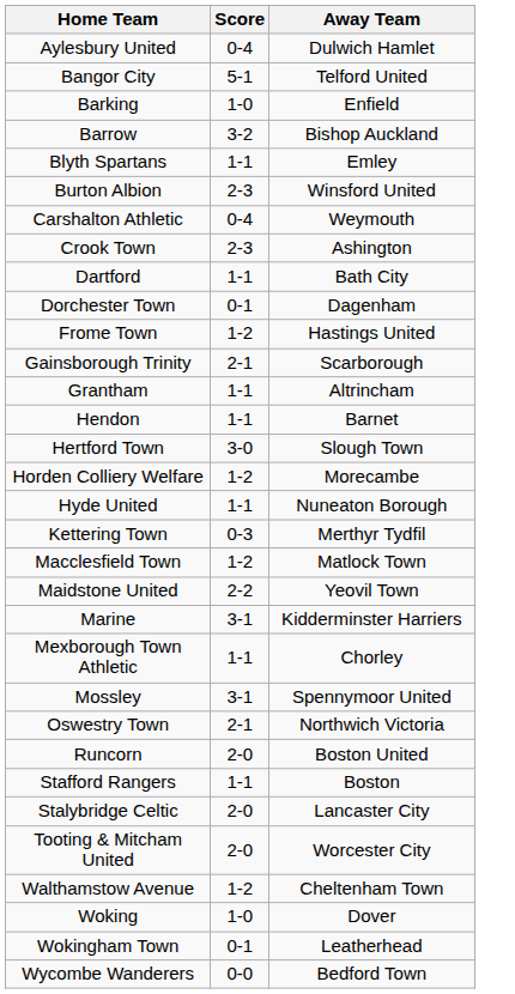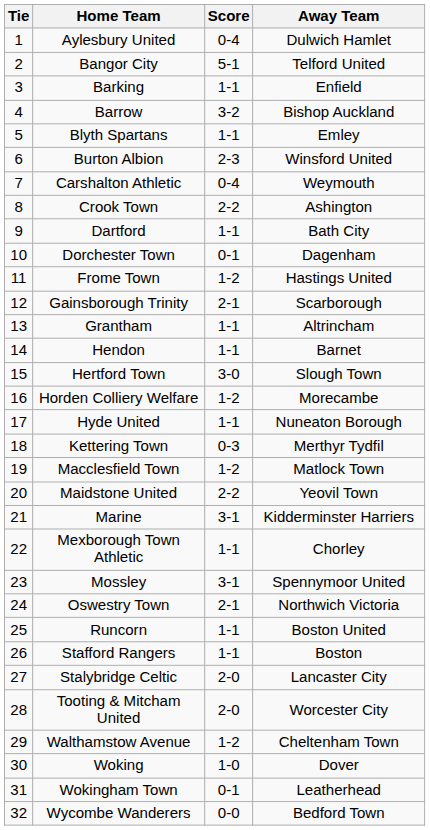+ column: Tie | 1 | 2 | 3 | 4 | 5 | 6 | 7 | 8 | 9 | 10 | 11 | 12 | 13 | 14 | 15 | 16 | 17 | 18 | 19 | 20 | 21 | 22 | 23 | 24 | 25 | 26 | 27 | 28 | 29 | 30 | 31 | 32
Barking | Score: 1-0 -> 1-1
Crook Town | Score: 2-3 -> 2-2
Runcorn | Score: 2-0 -> 1-1
